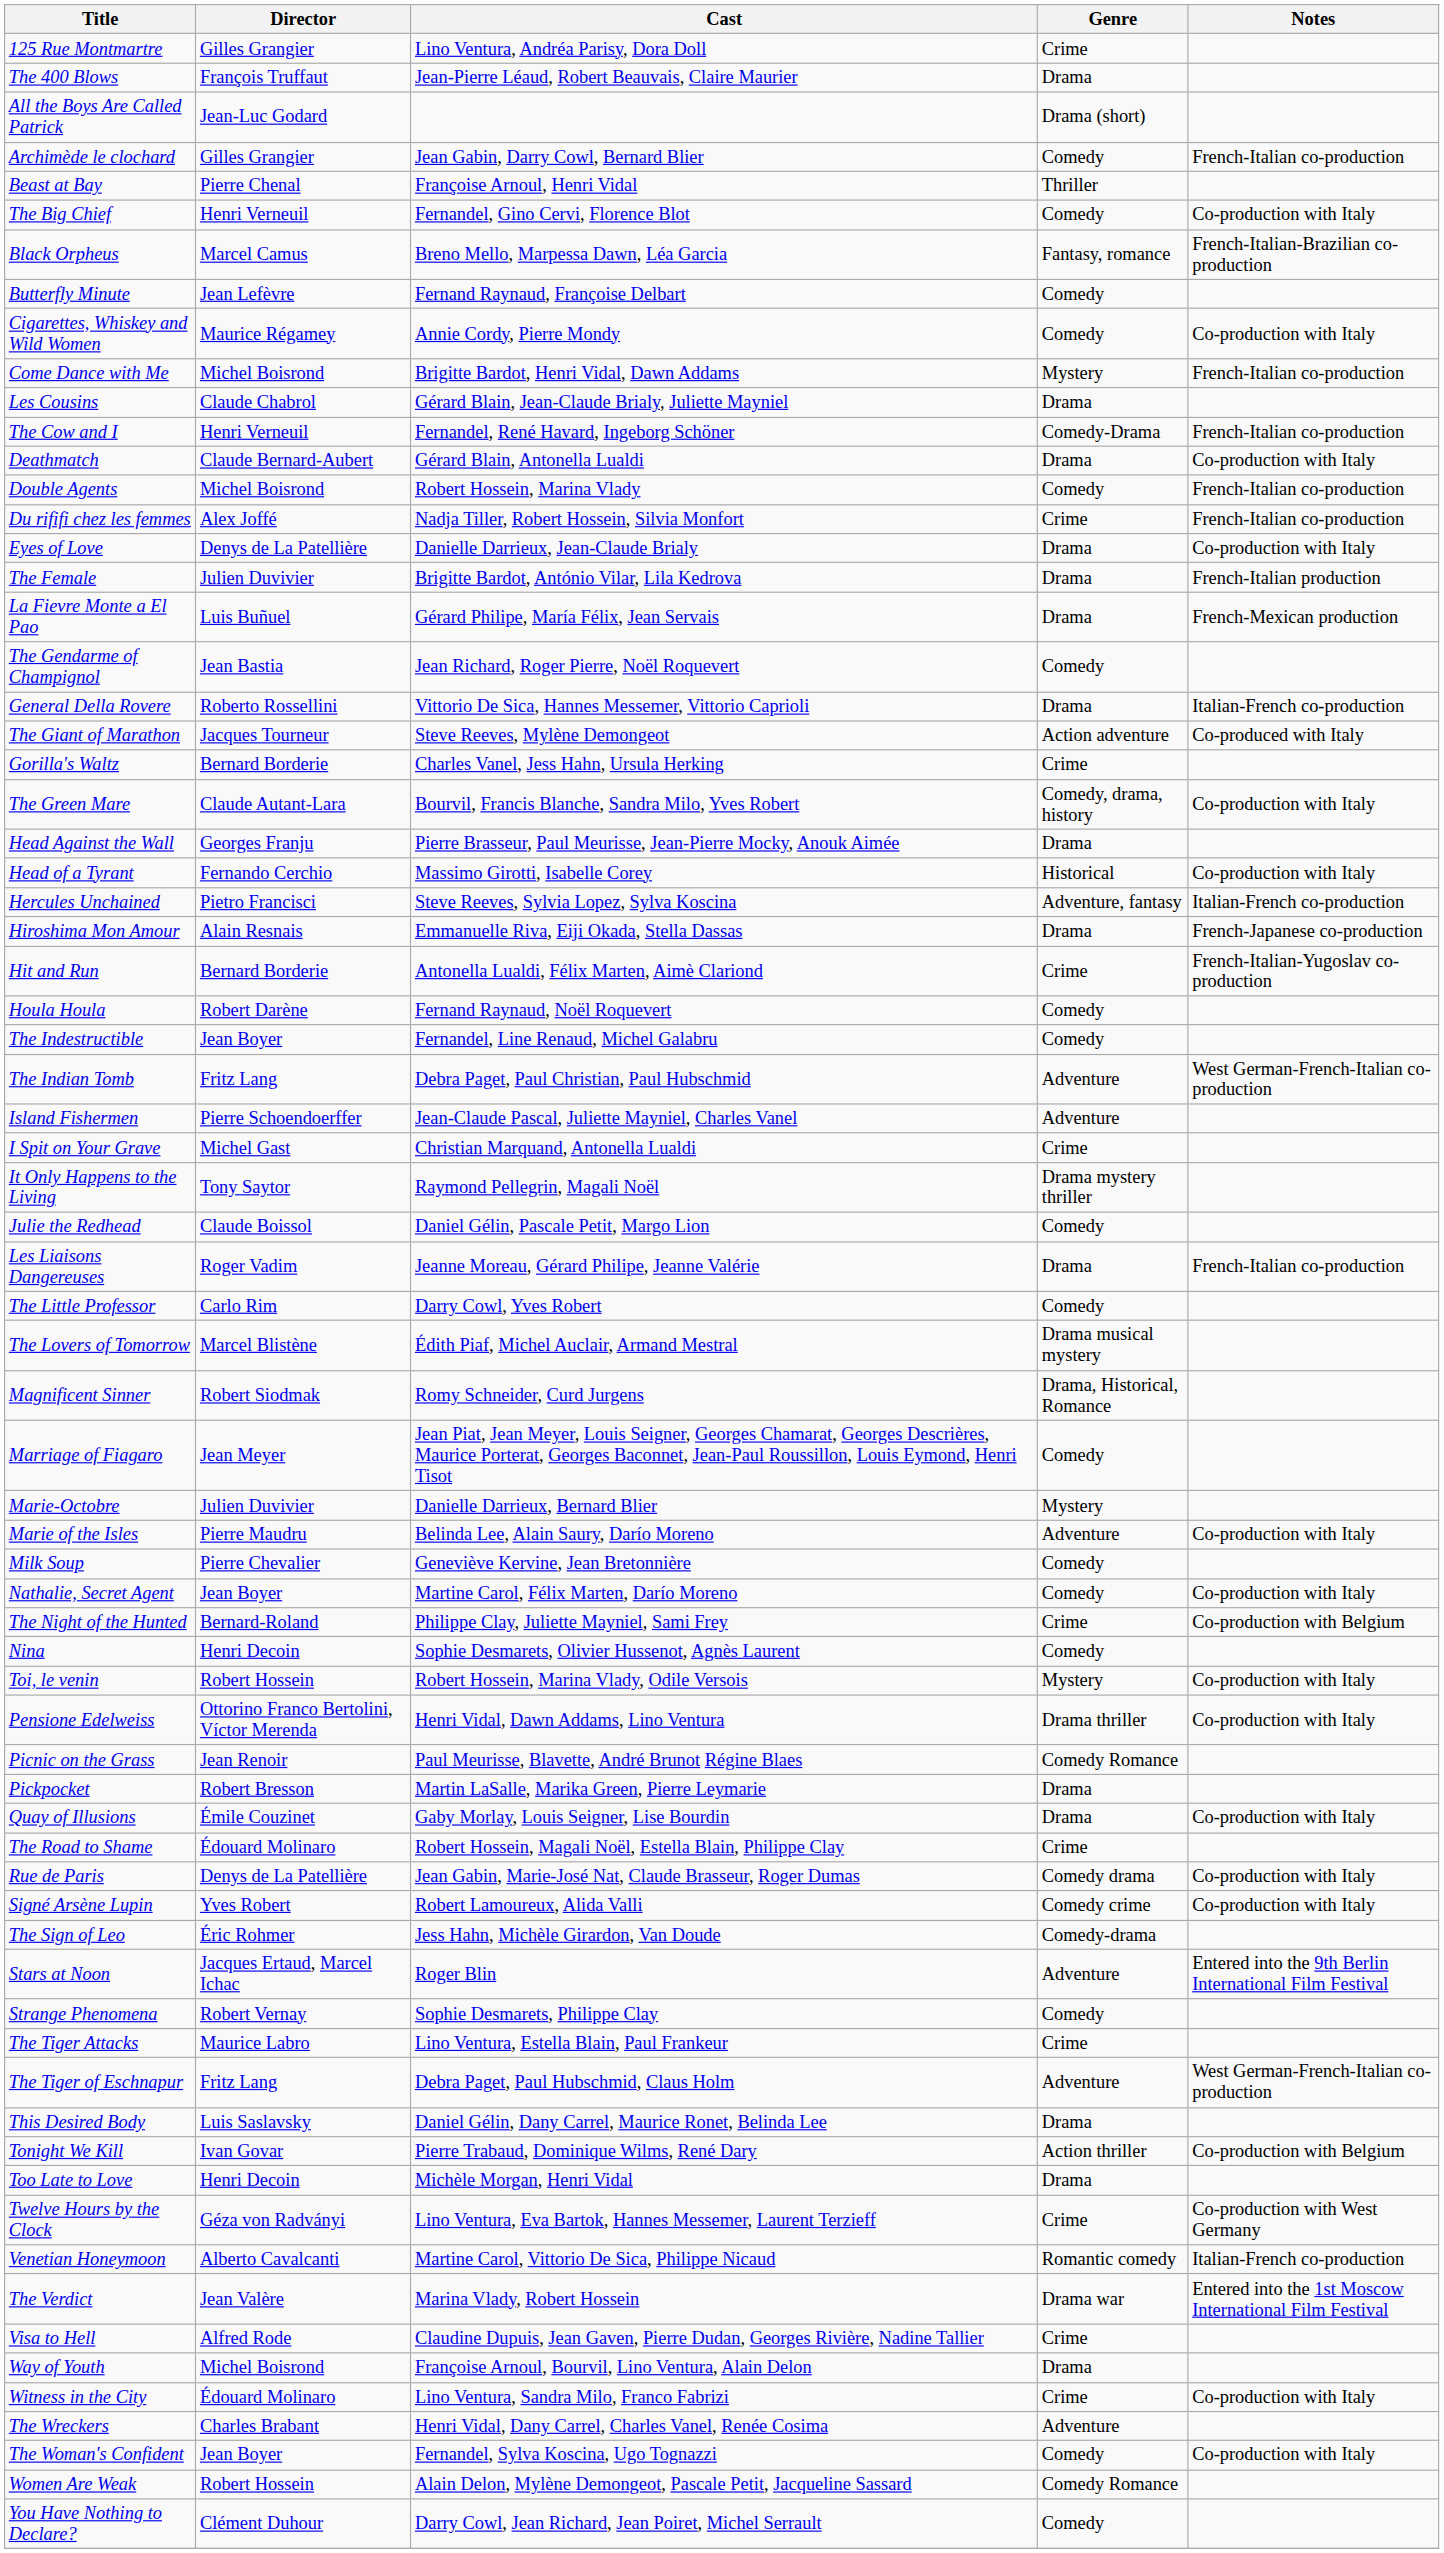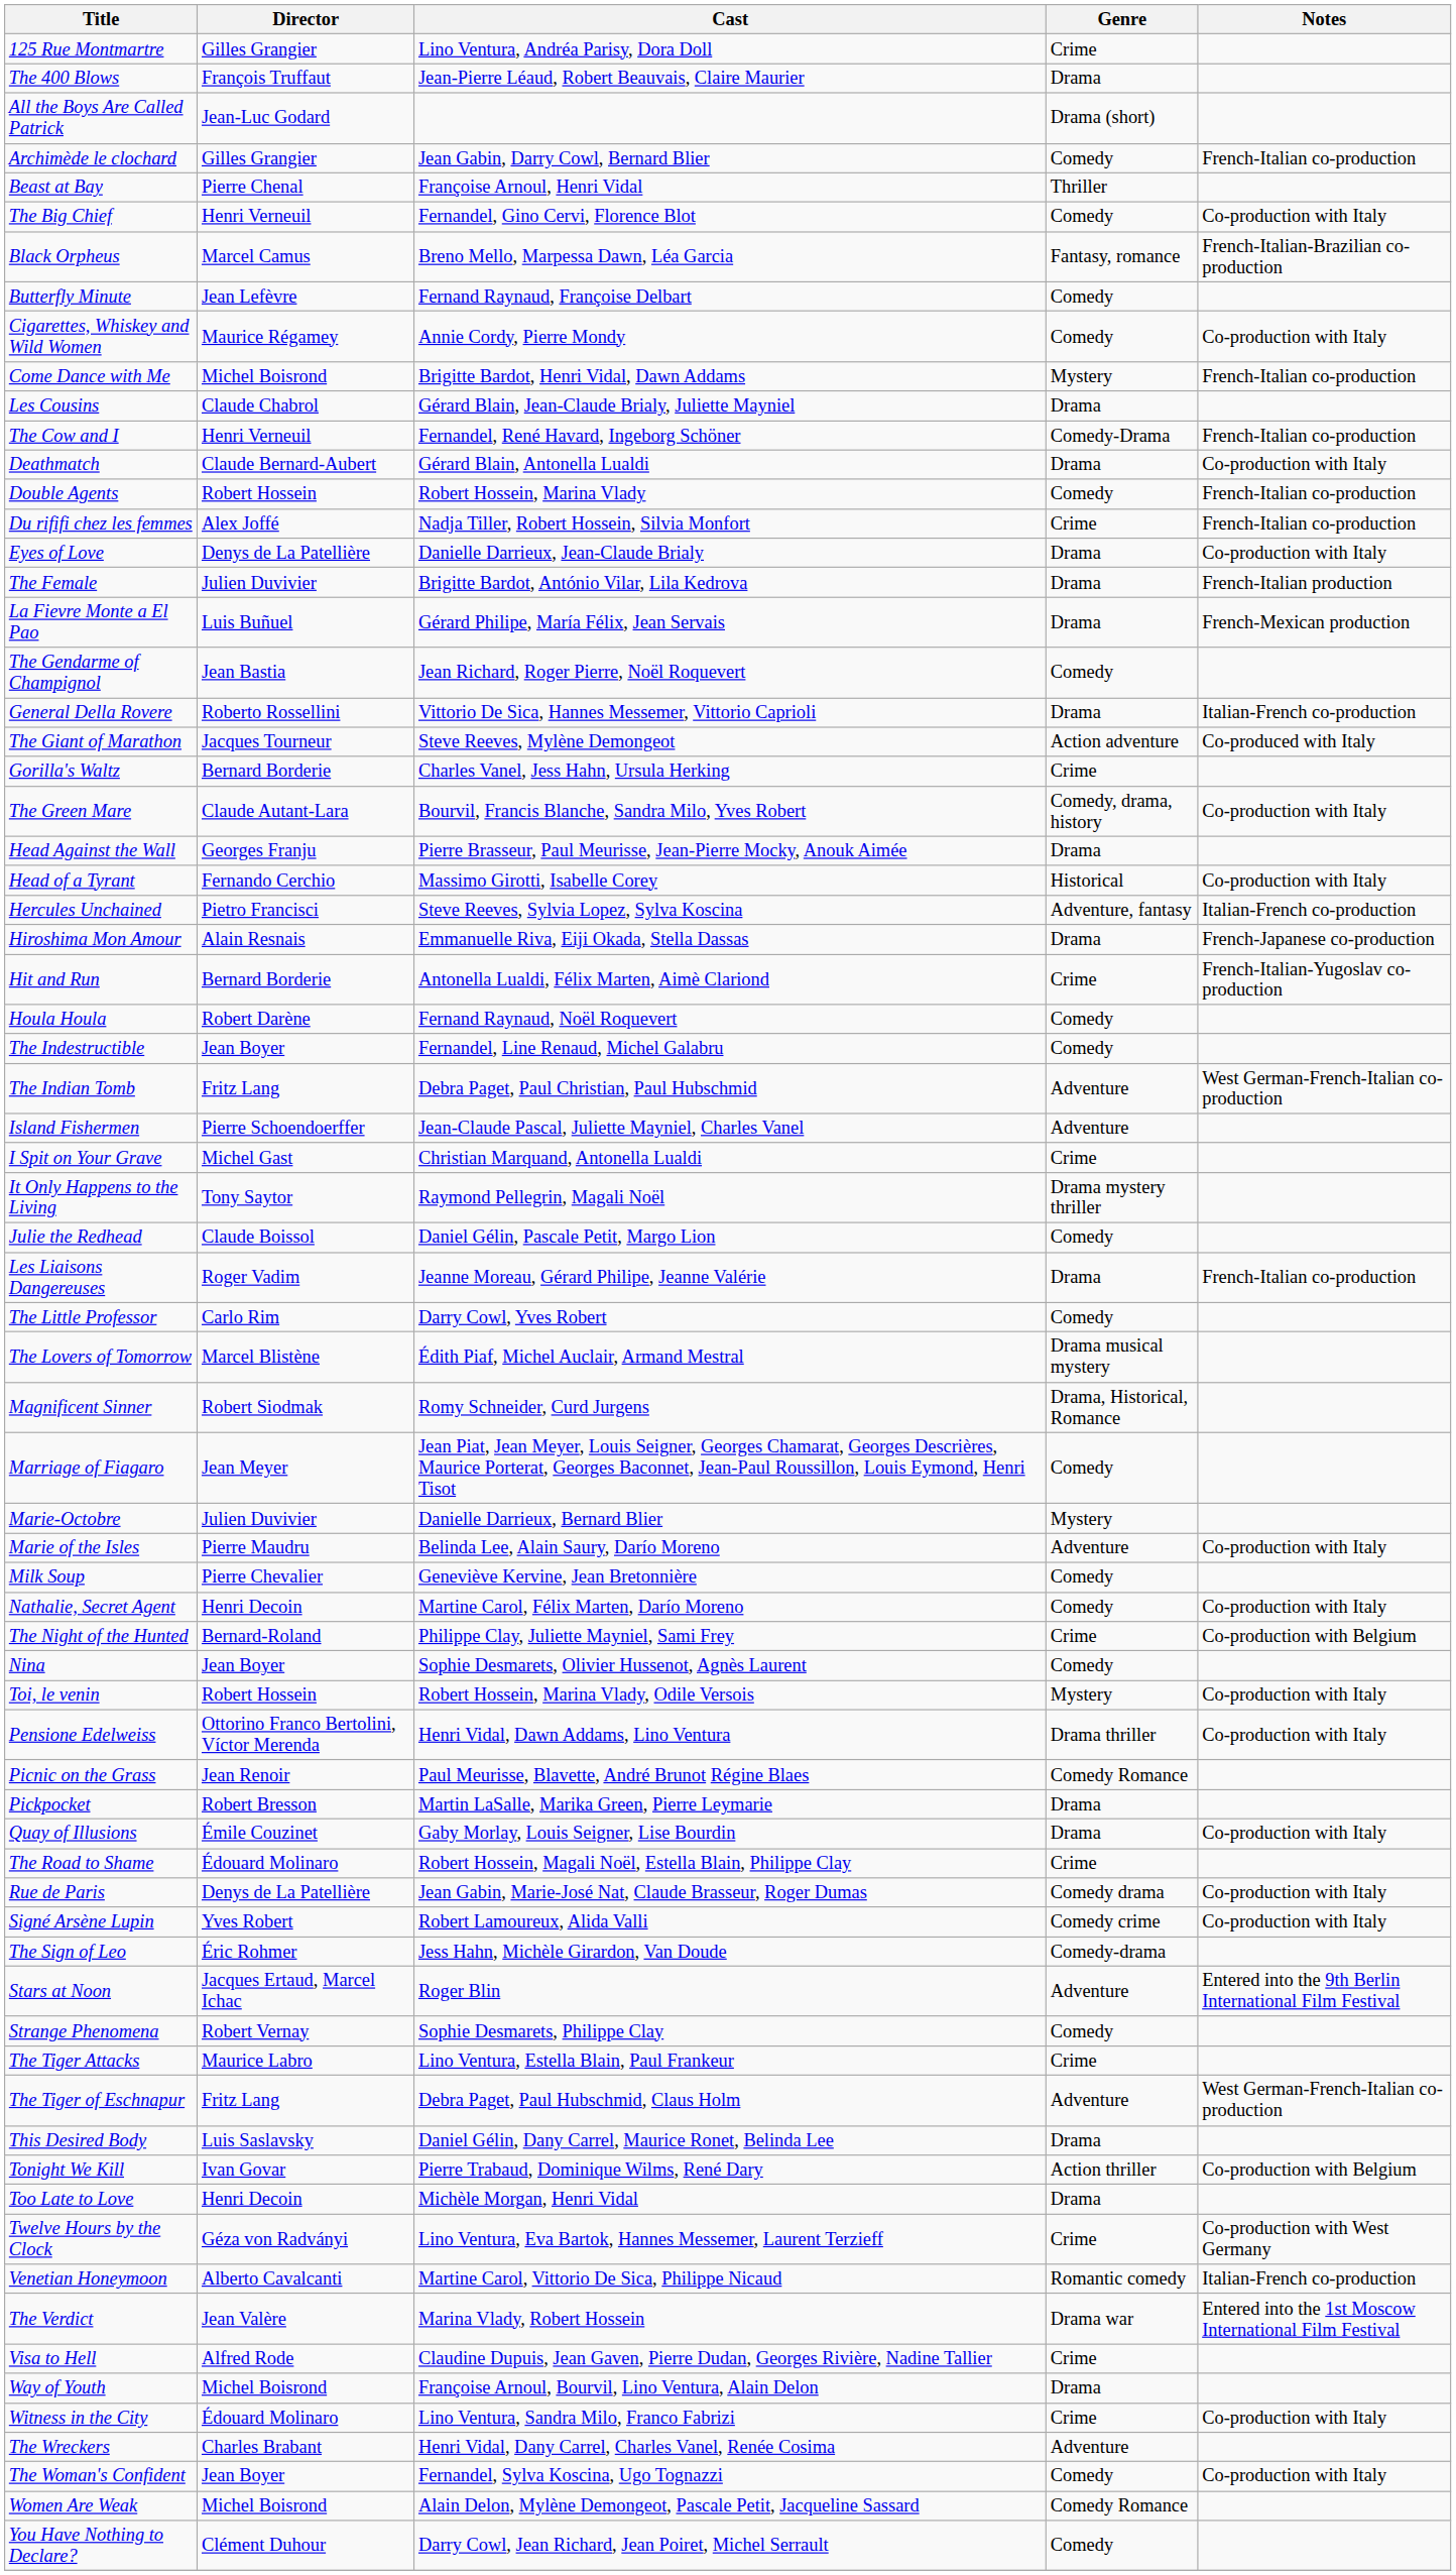Double Agents | Director: Michel Boisrond -> Robert Hossein
Nathalie, Secret Agent | Director: Jean Boyer -> Henri Decoin
Nina | Director: Henri Decoin -> Jean Boyer
Women Are Weak | Director: Robert Hossein -> Michel Boisrond
